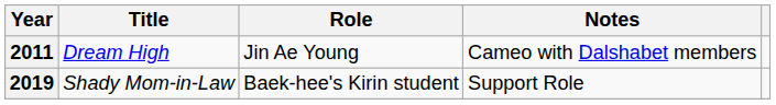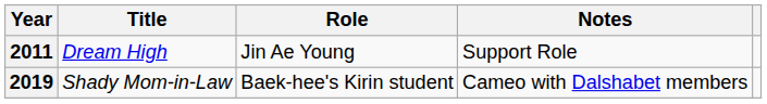2011 | Notes: Cameo with Dalshabet members -> Support Role
2019 | Notes: Support Role -> Cameo with Dalshabet members
